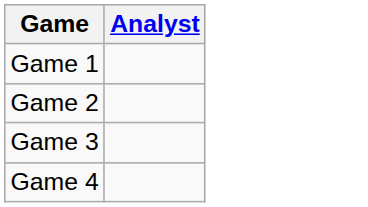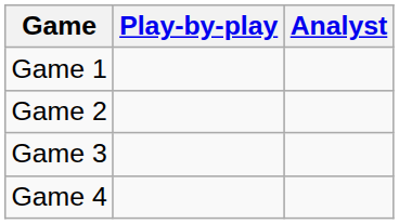+ column: Play-by-play
